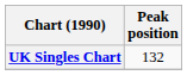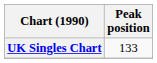UK Singles Chart | Peak position: 132 -> 133
